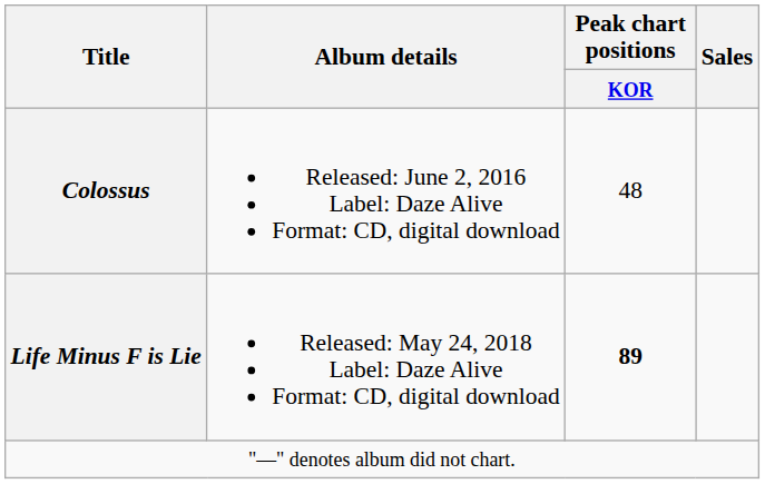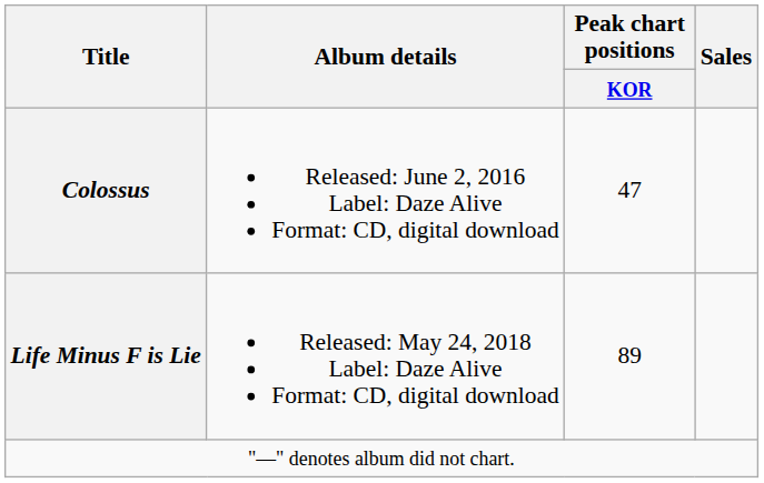Colossus | Peak chart positions / KOR: 48 -> 47
Life Minus F is Lie | Peak chart positions / KOR: bold -> normal
